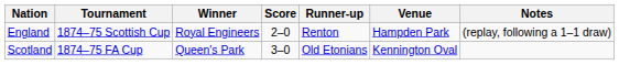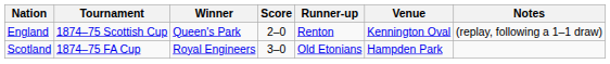England | Winner: Royal Engineers -> Queen's Park
England | Venue: Hampden Park -> Kennington Oval
Scotland | Winner: Queen's Park -> Royal Engineers
Scotland | Venue: Kennington Oval -> Hampden Park
